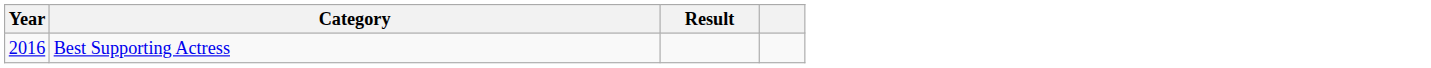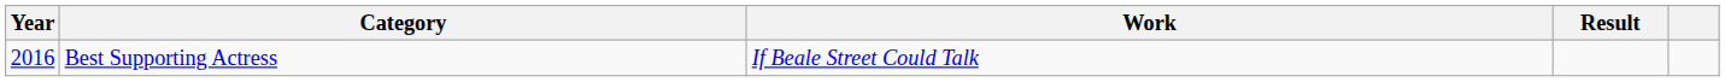+ column: Work | If Beale Street Could Talk
